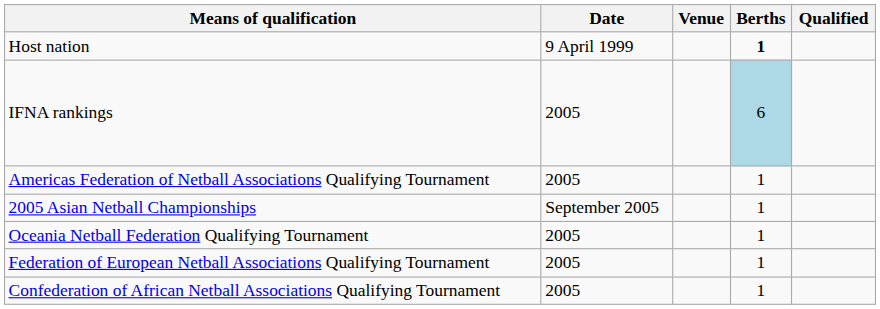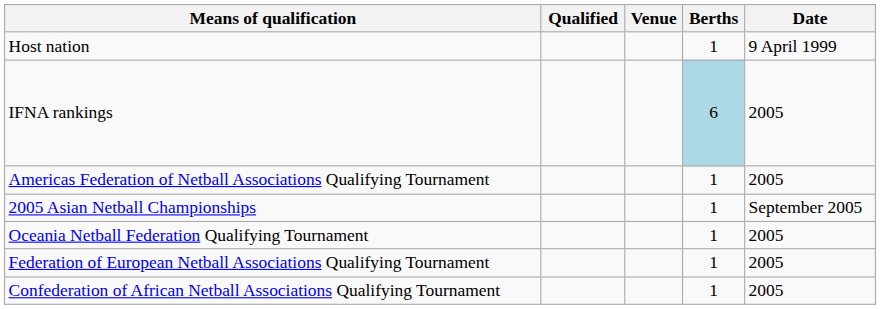columns swapped: Date <-> Qualified
Host nation | Berths: bold -> normal
